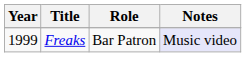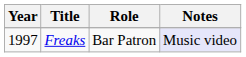Freaks | Year: 1999 -> 1997
